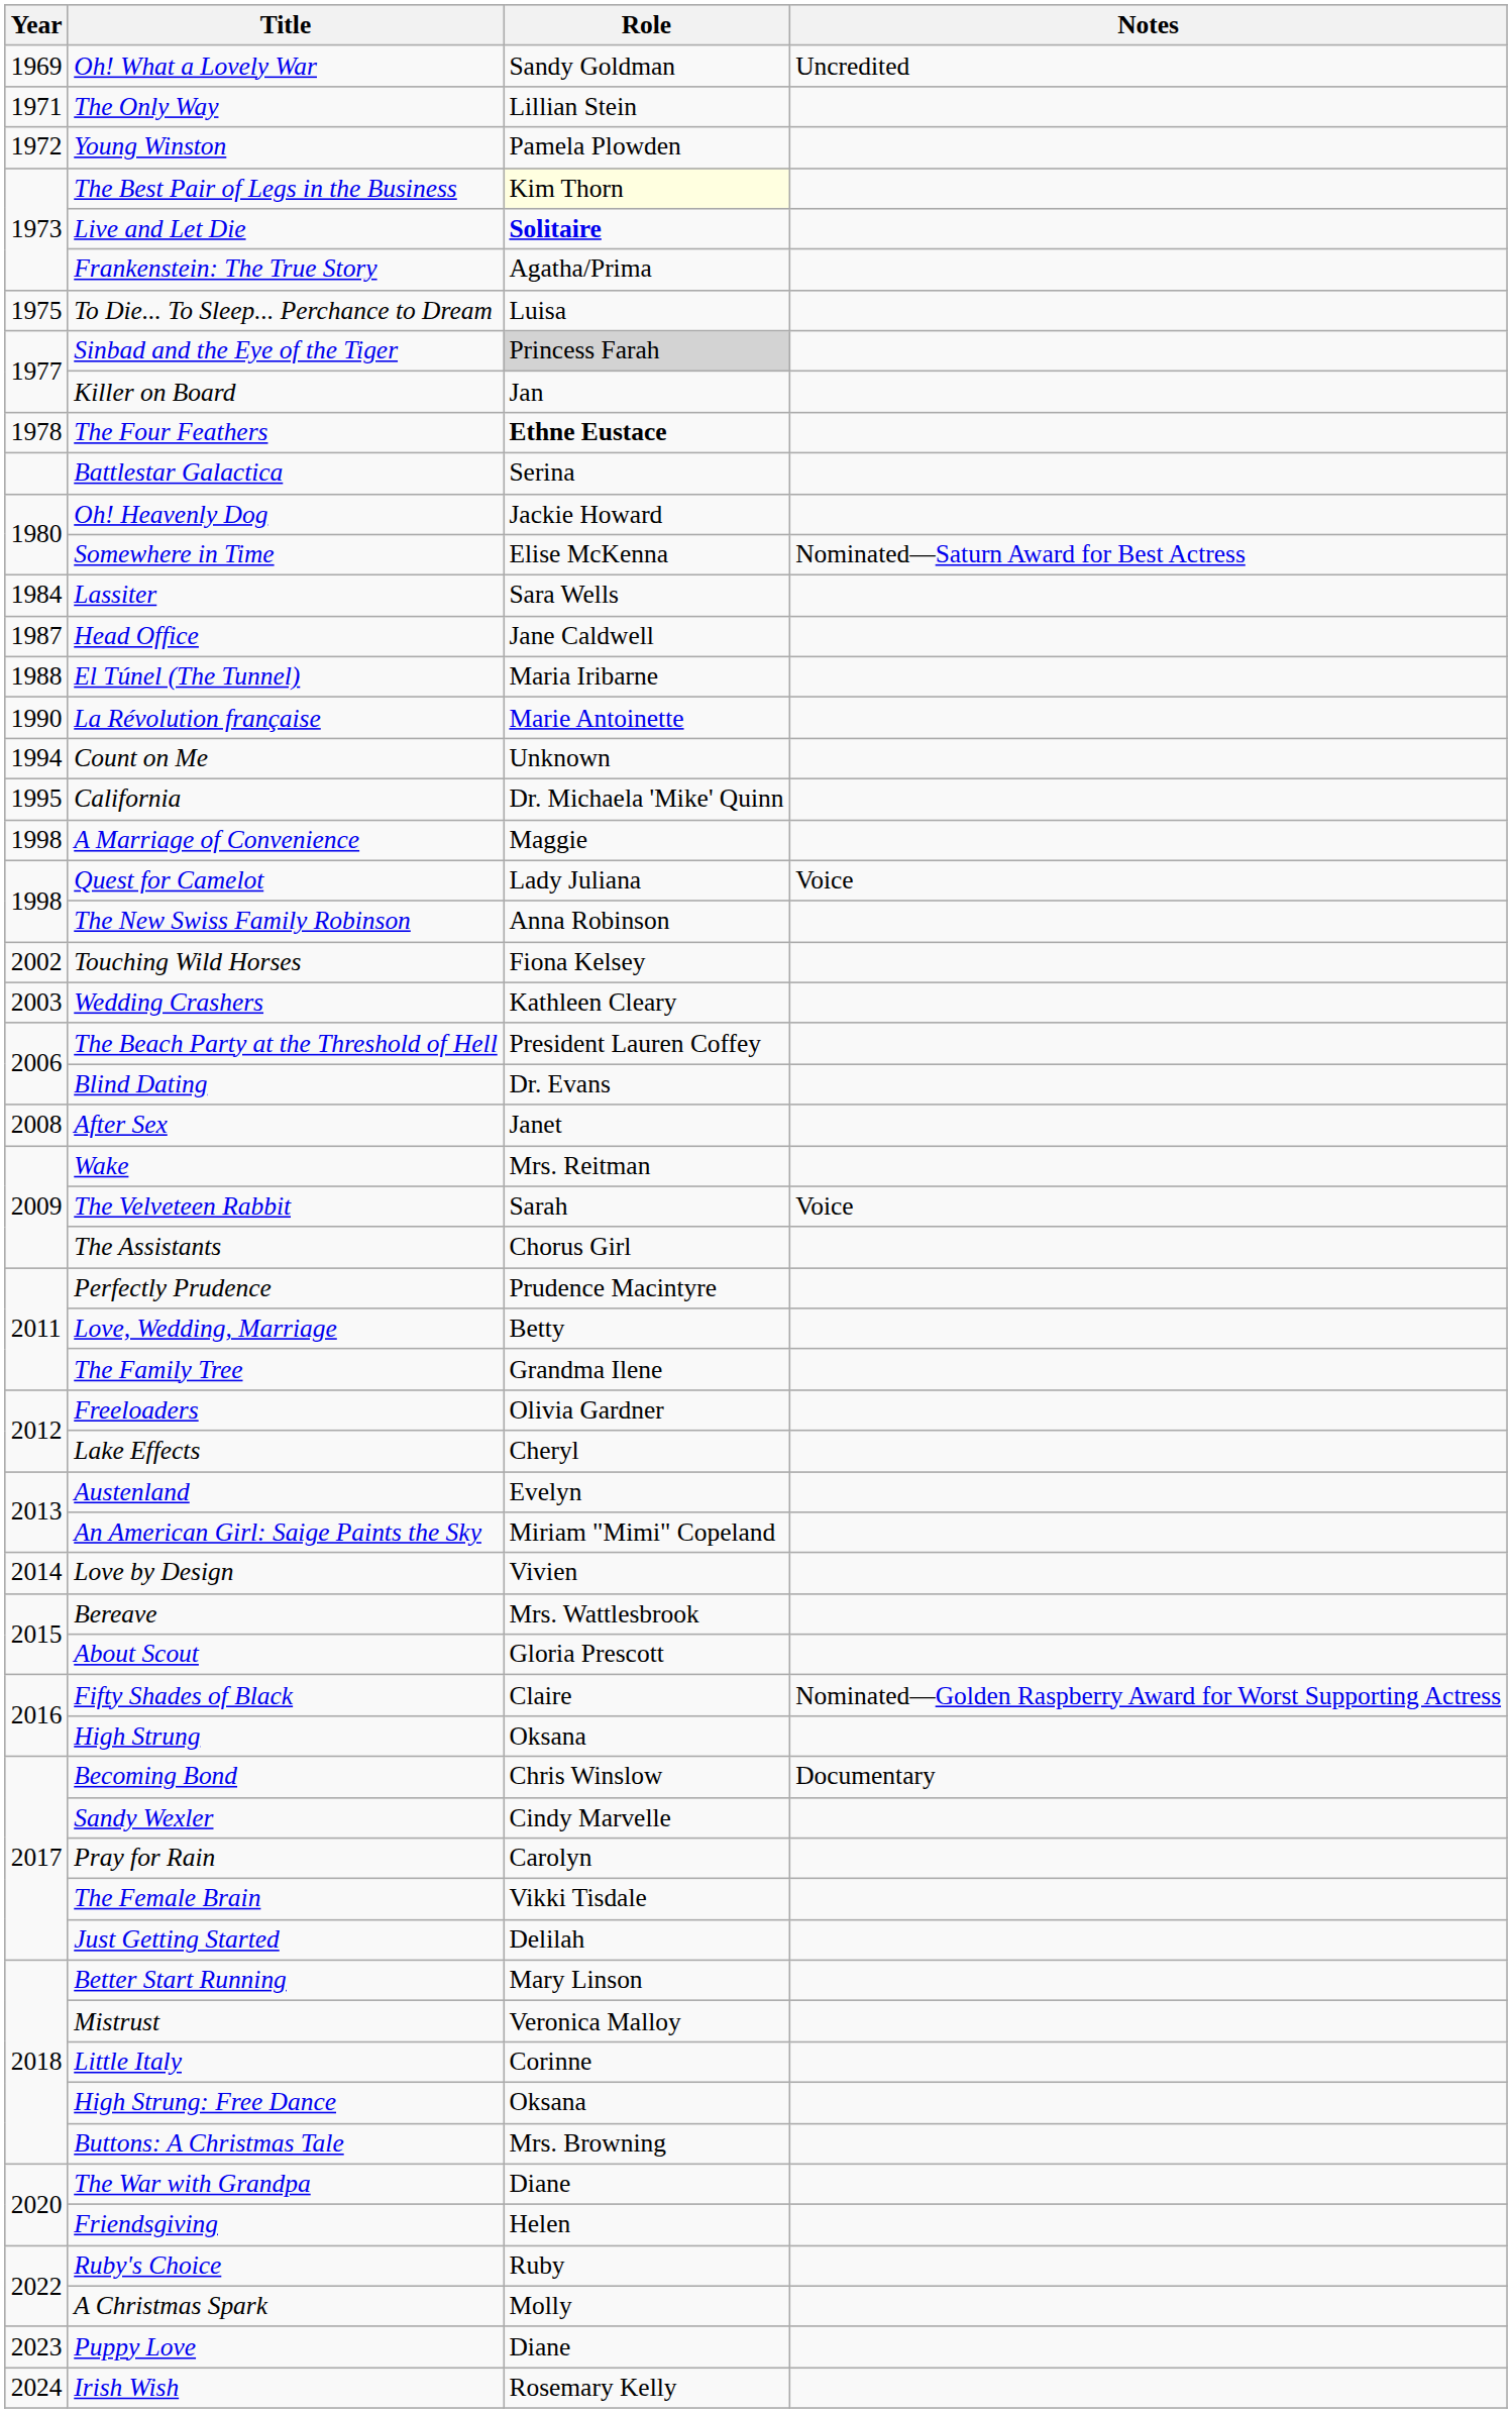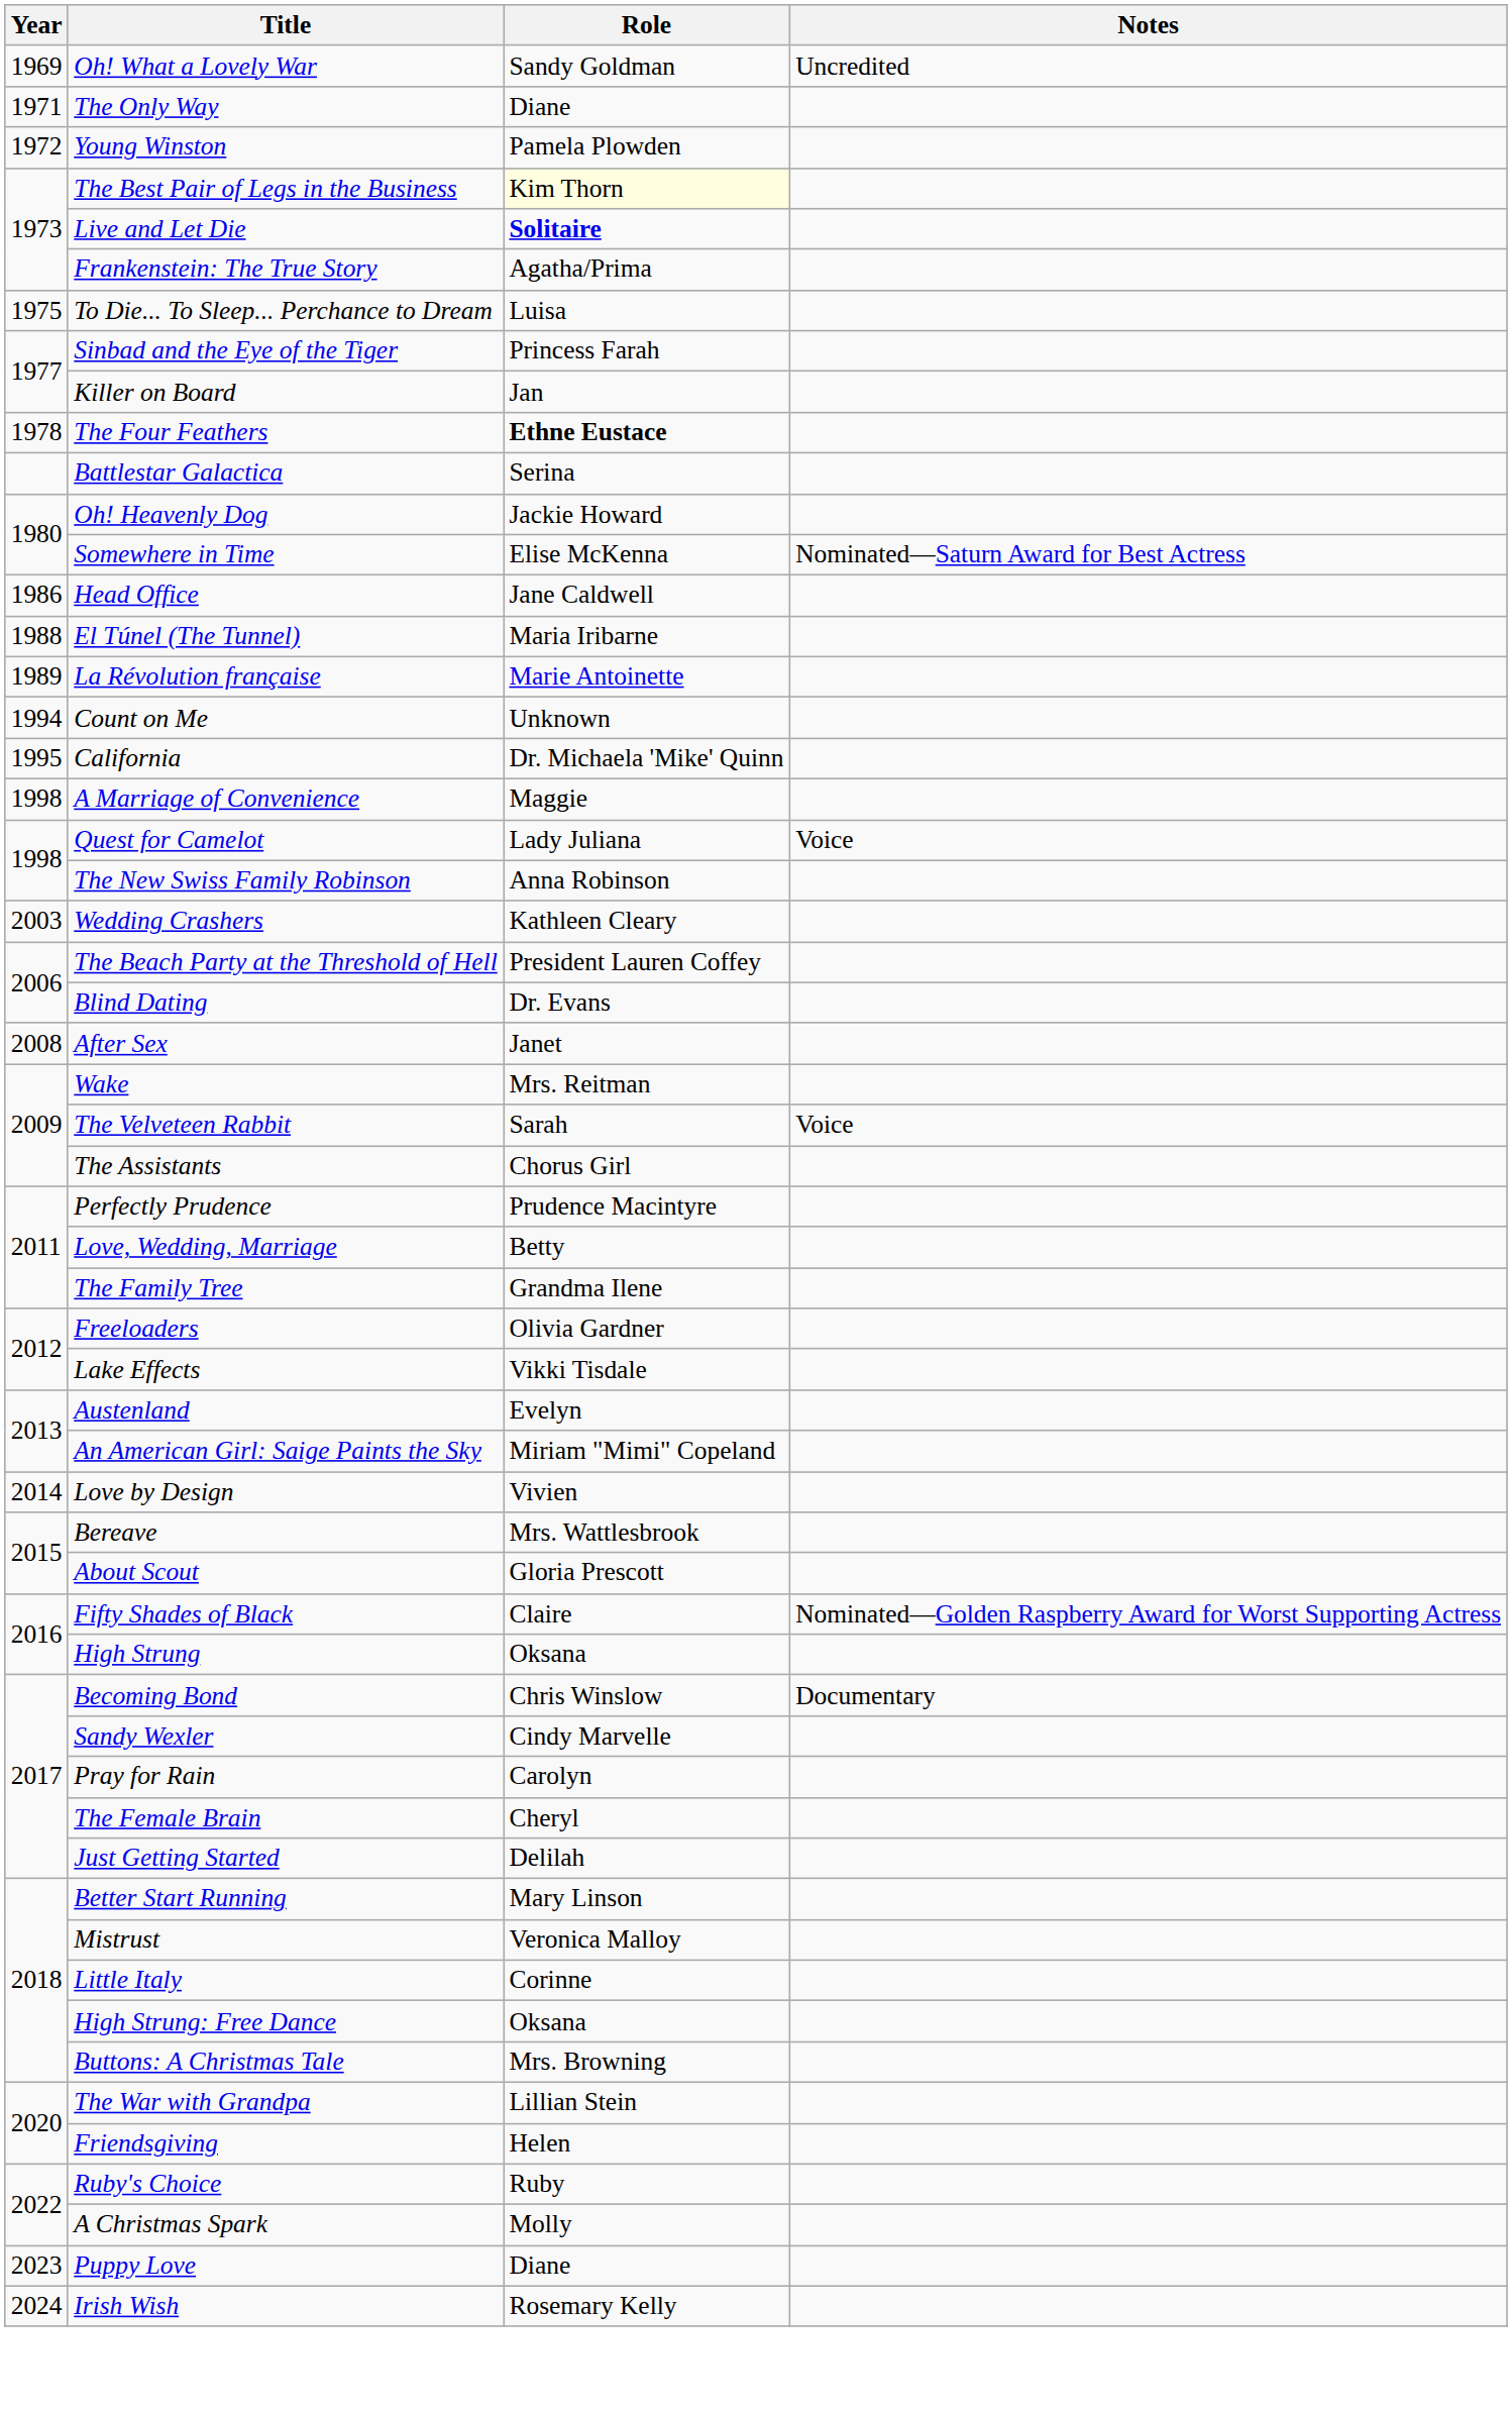The Only Way | Role: Lillian Stein -> Diane
Sinbad and the Eye of the Tiger | Role: lightgrey background -> no background
- row: 1984 | Lassiter | Sara Wells
Head Office | Year: 1987 -> 1986
La Révolution française | Year: 1990 -> 1989
- row: 2002 | Touching Wild Horses | Fiona Kelsey
Lake Effects | Role: Cheryl -> Vikki Tisdale
The Female Brain | Role: Vikki Tisdale -> Cheryl
The War with Grandpa | Role: Diane -> Lillian Stein
